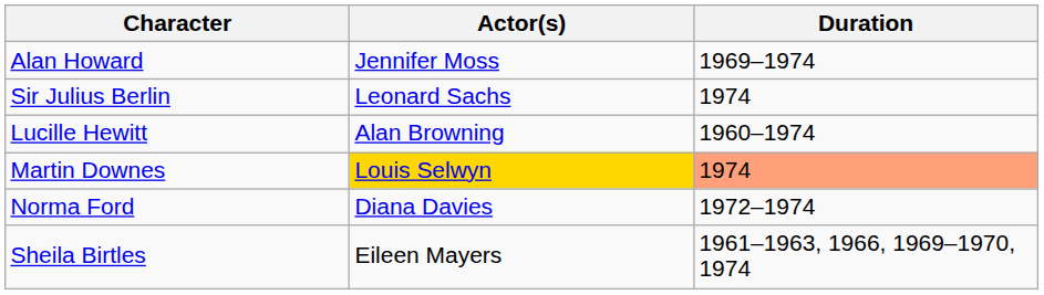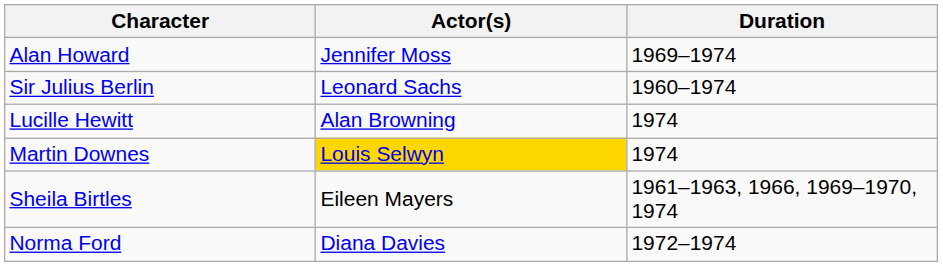Sir Julius Berlin | Duration: 1974 -> 1960–1974
Lucille Hewitt | Duration: 1960–1974 -> 1974
Martin Downes | Duration: lightsalmon background -> no background
rows swapped: Norma Ford <-> Sheila Birtles
